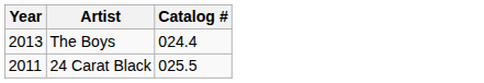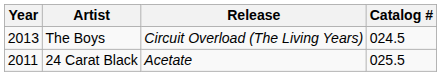+ column: Release | Circuit Overload (The Living Years) | Acetate
The Boys | Catalog #: 024.4 -> 024.5
